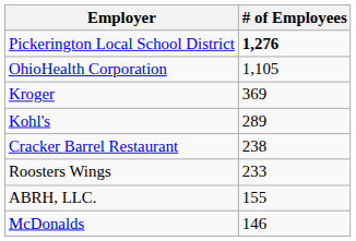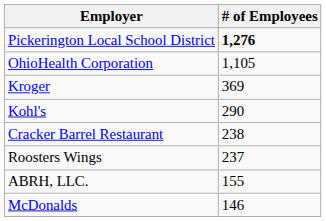Kohl's | # of Employees: 289 -> 290
Roosters Wings | # of Employees: 233 -> 237
